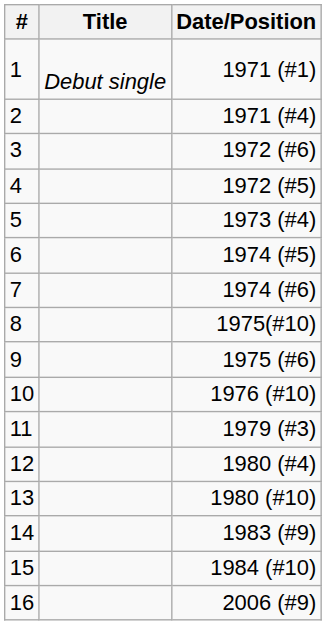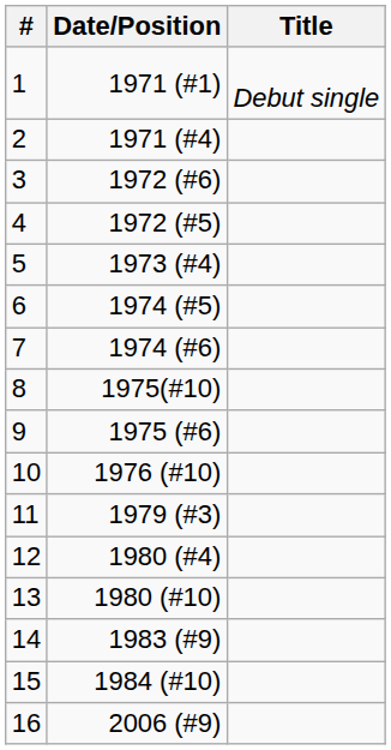columns swapped: Title <-> Date/Position
